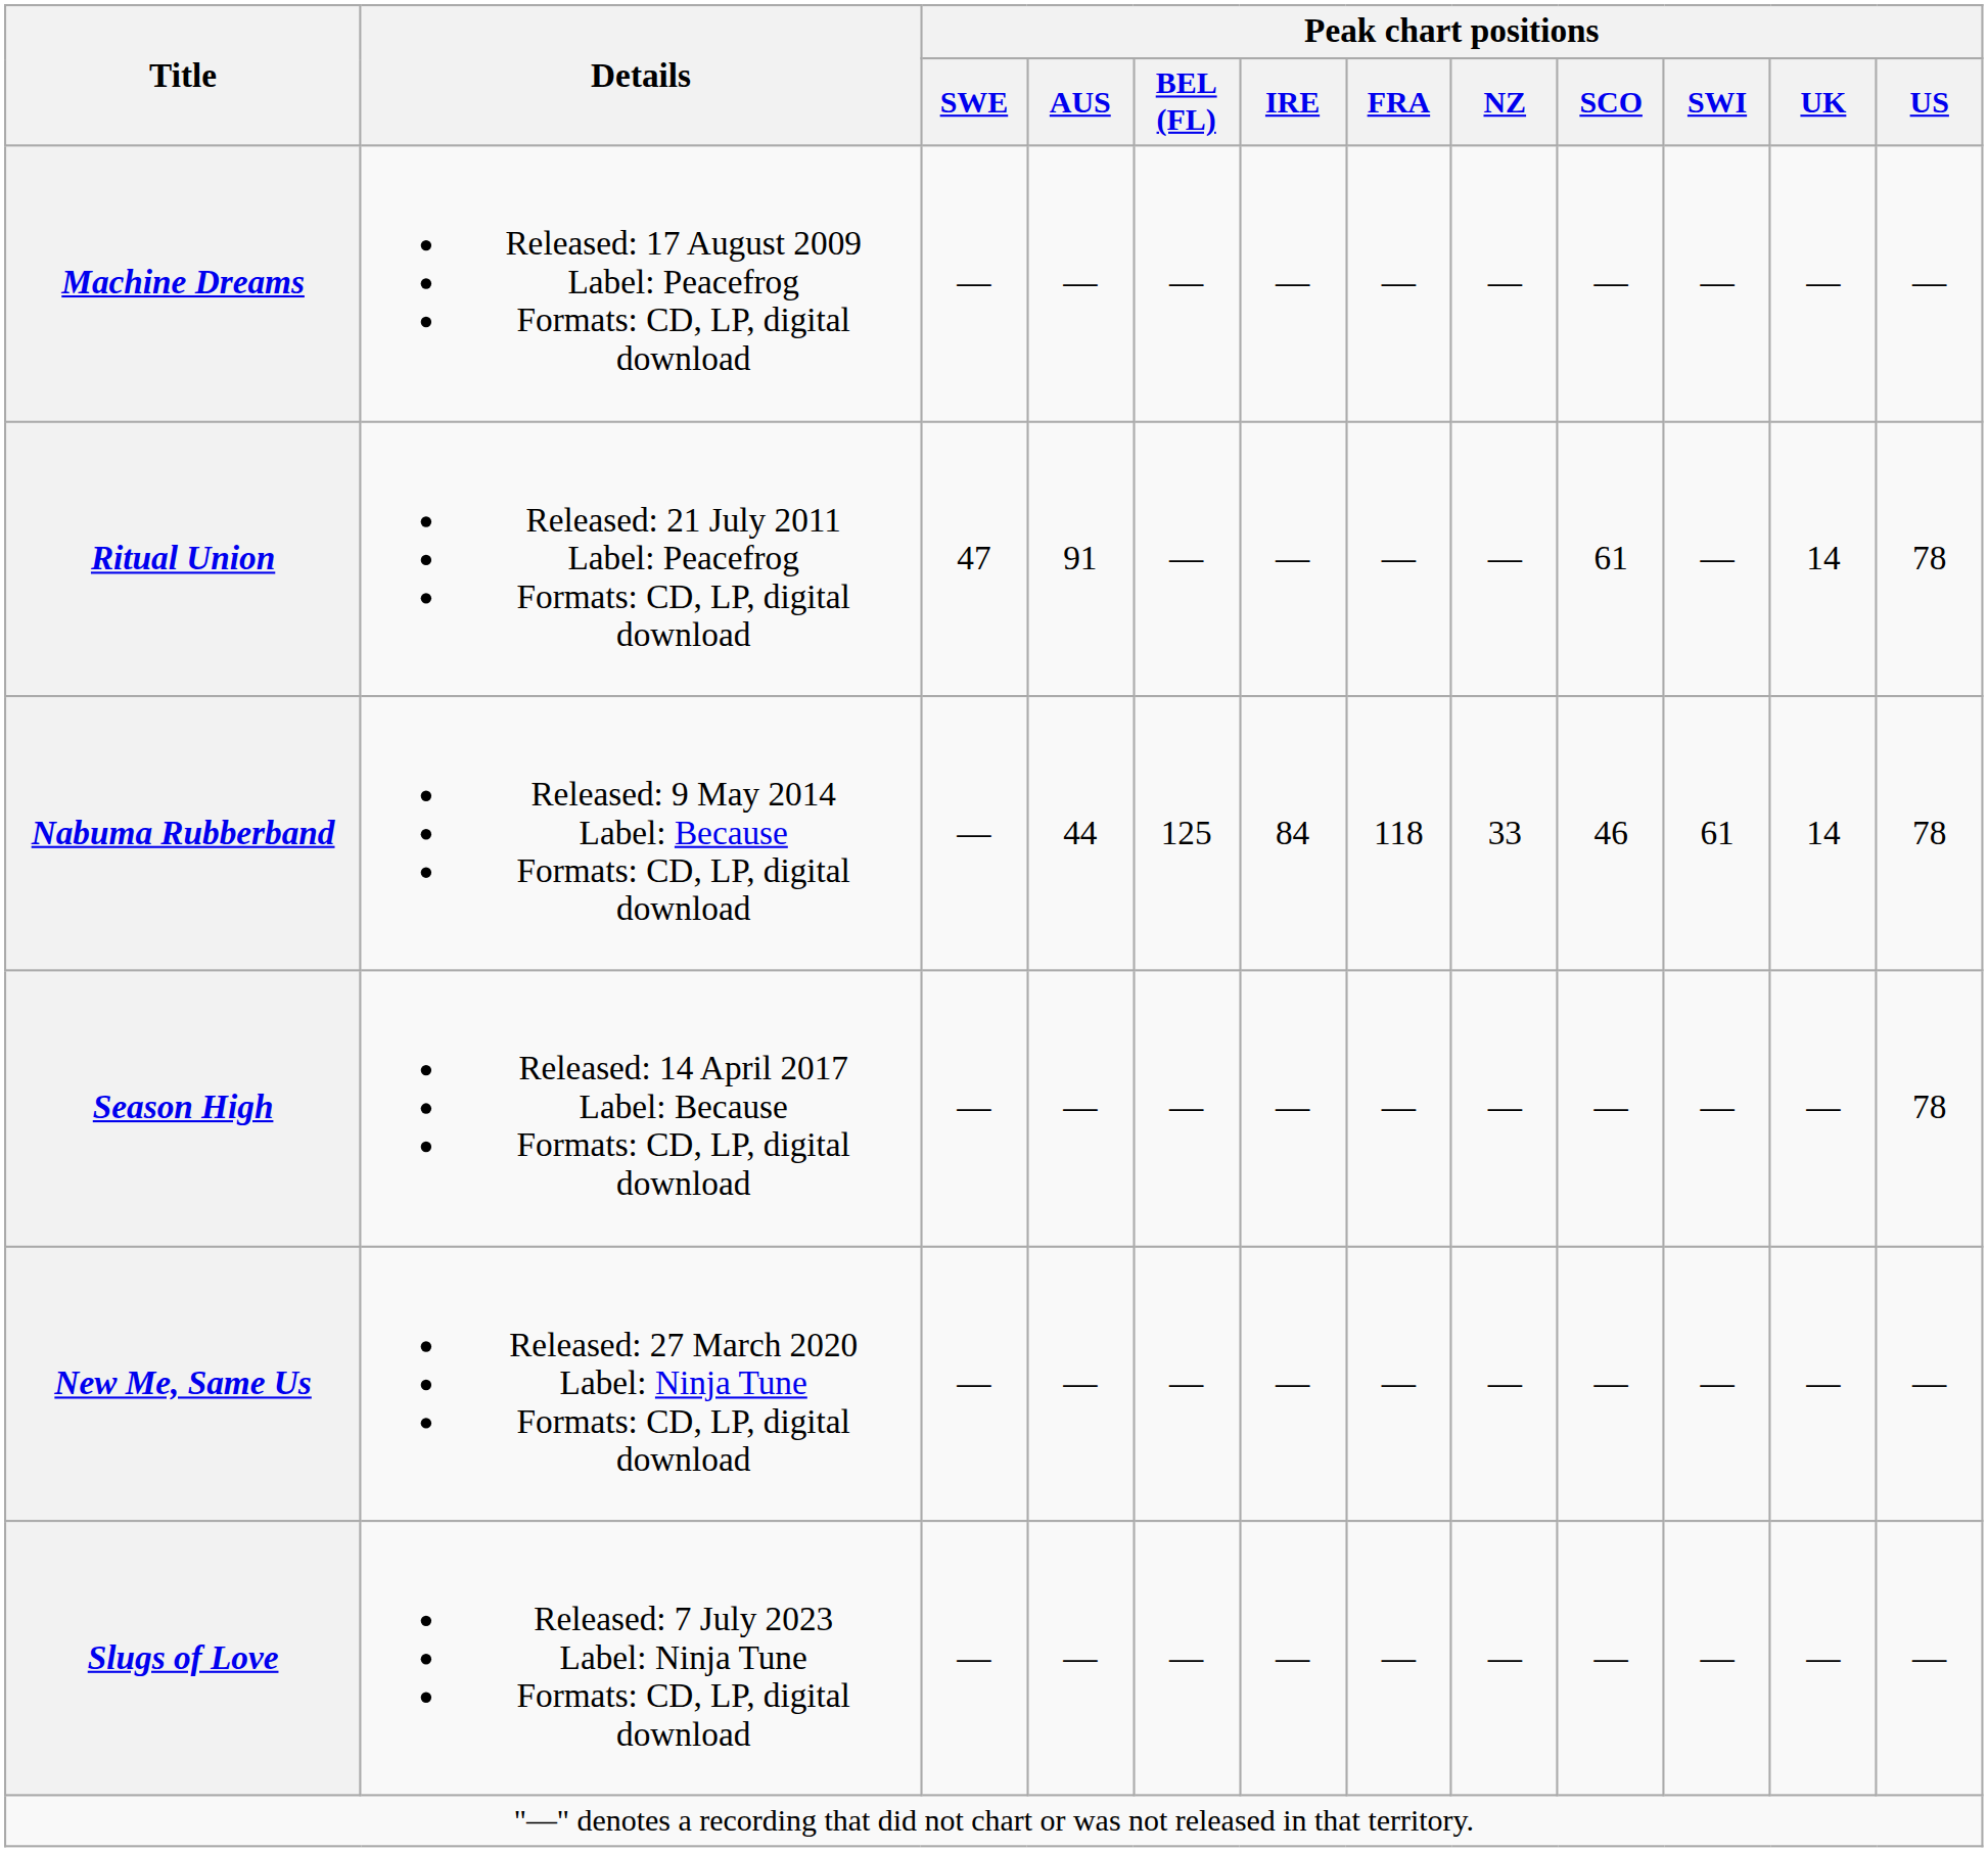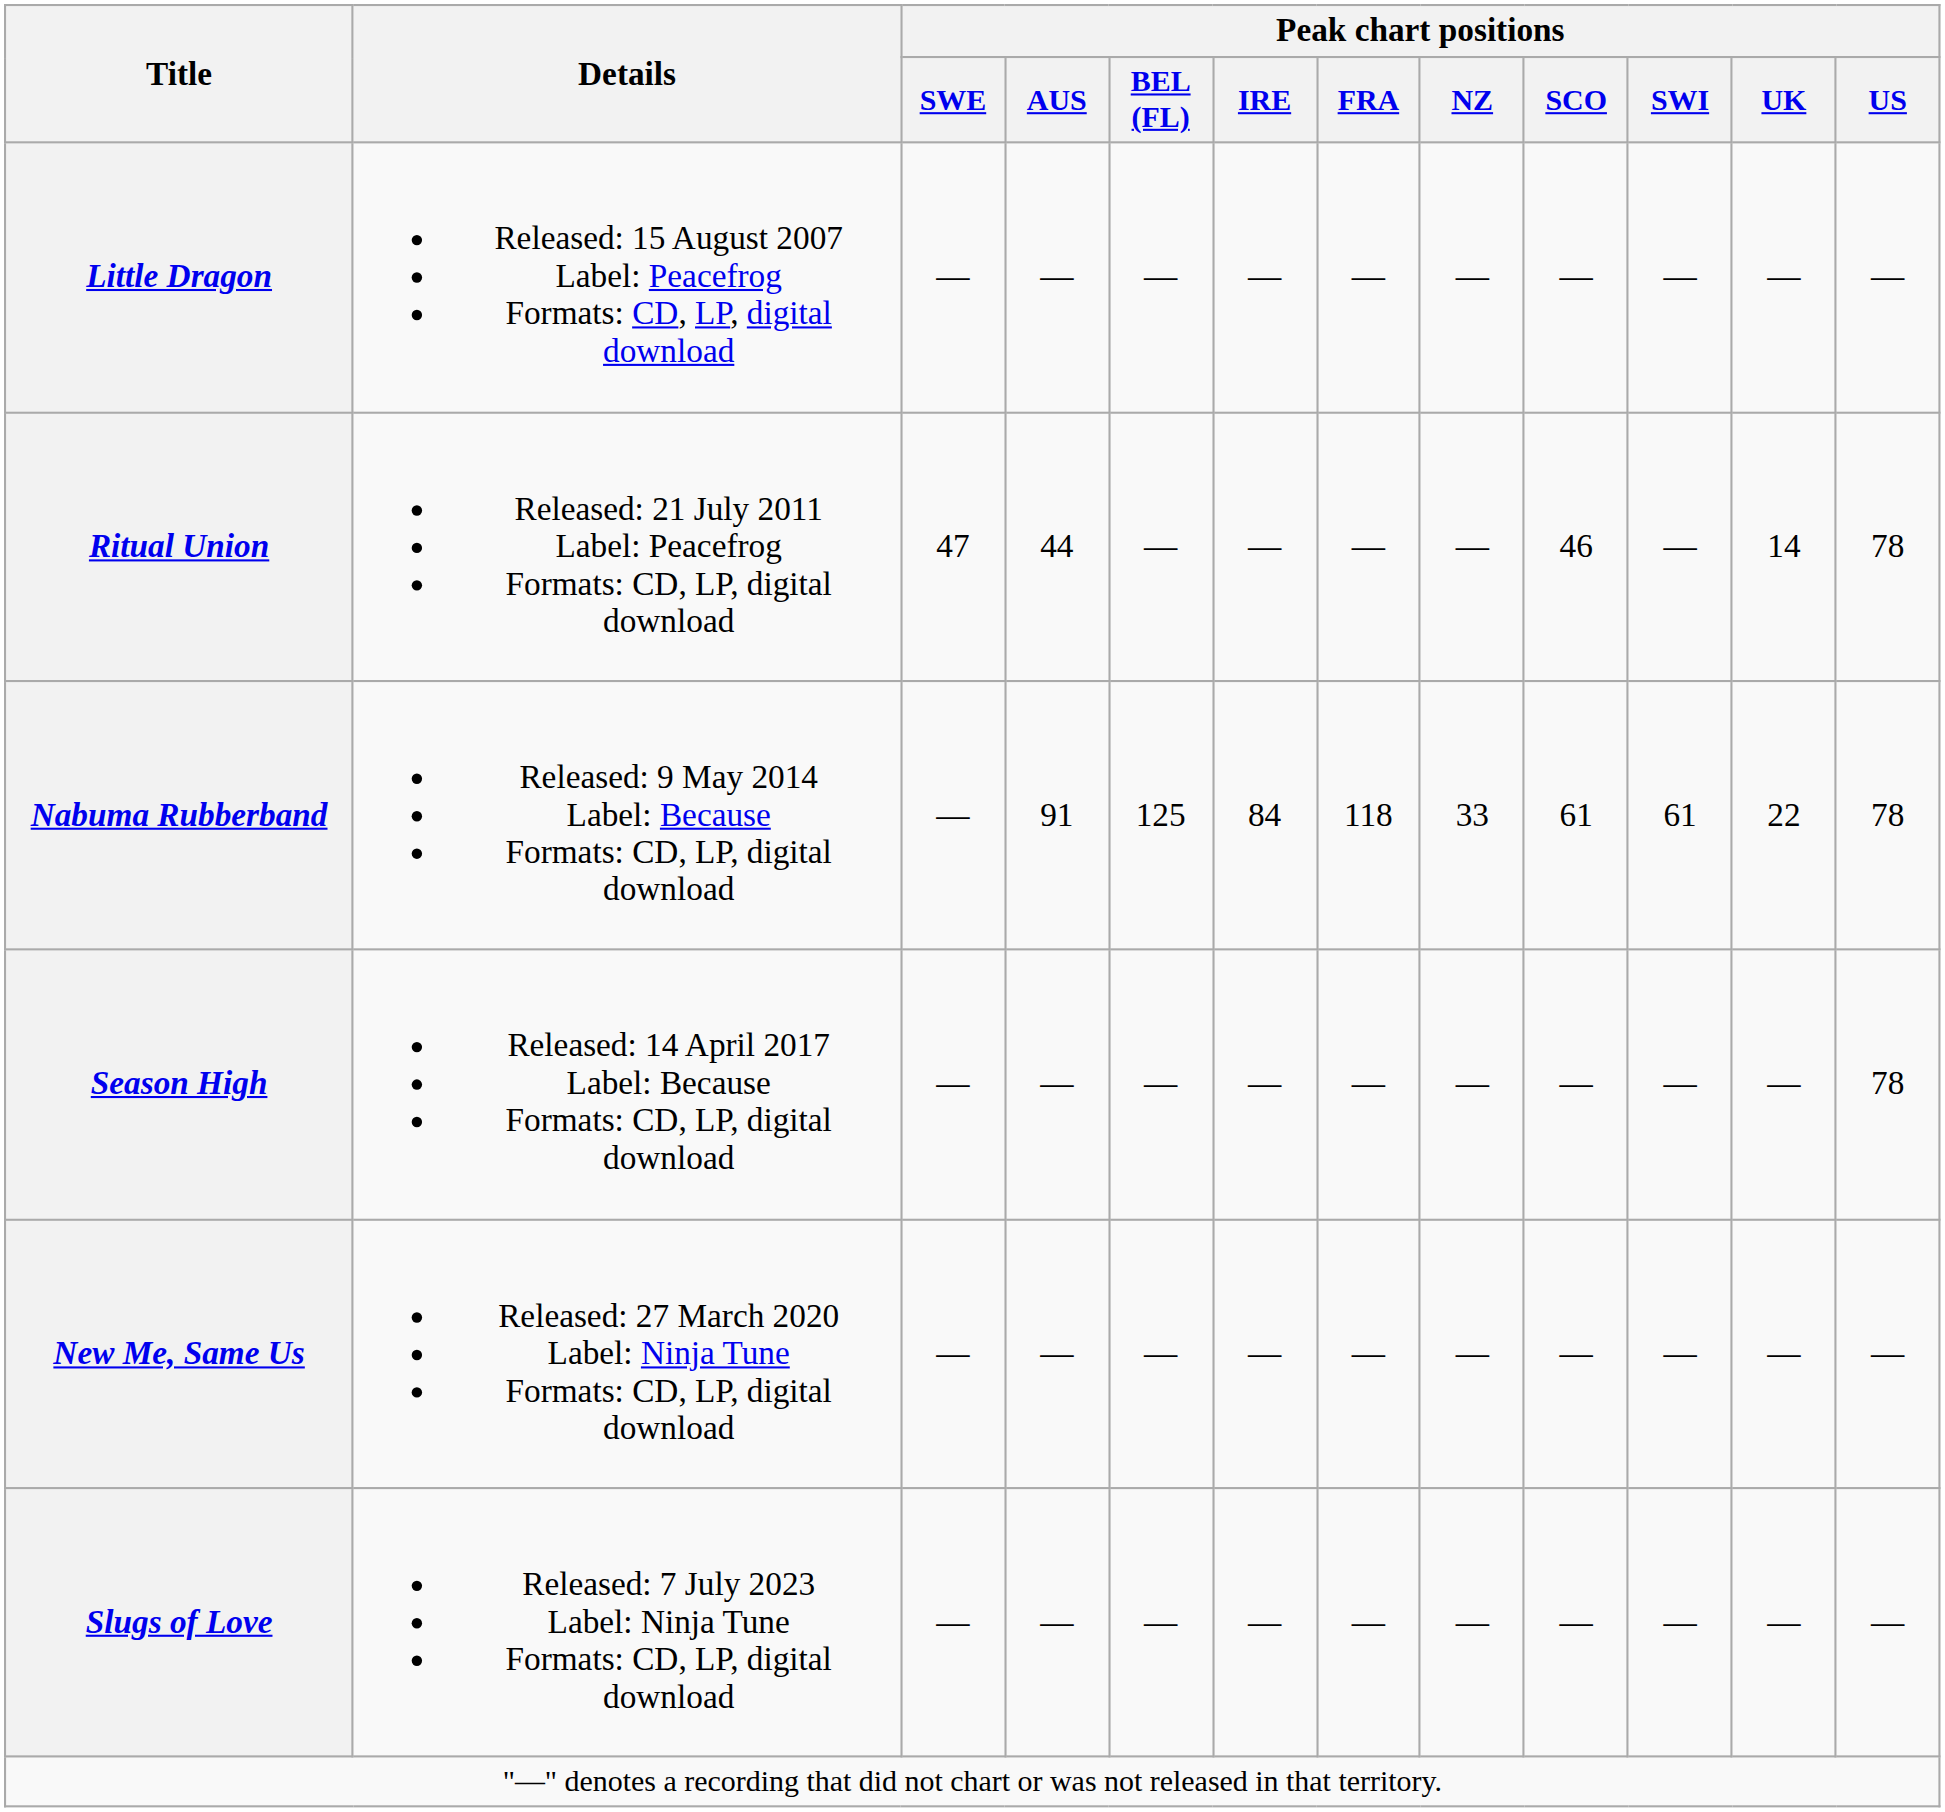+ row: Little Dragon | Released: 15 August 2007 Label: Peacefrog Formats: CD, LP, digital download | — | — | — | — | — | — | — | — | — | —
- row: Machine Dreams | Released: 17 August 2009 Label: Peacefrog Formats: CD, LP, digital download | — | — | — | — | — | — | — | — | — | —
Ritual Union | Peak chart positions / AUS: 91 -> 44
Ritual Union | Peak chart positions / SCO: 61 -> 46
Nabuma Rubberband | Peak chart positions / AUS: 44 -> 91
Nabuma Rubberband | Peak chart positions / SCO: 46 -> 61
Nabuma Rubberband | Peak chart positions / UK: 14 -> 22
